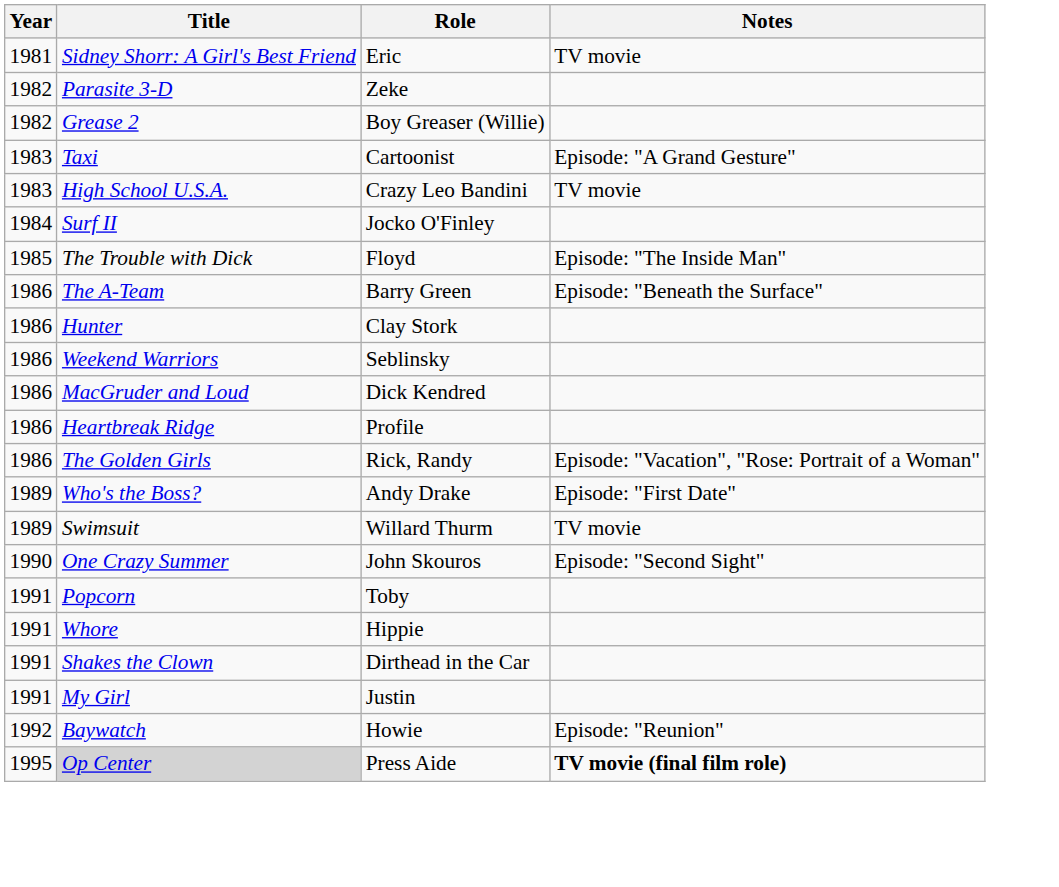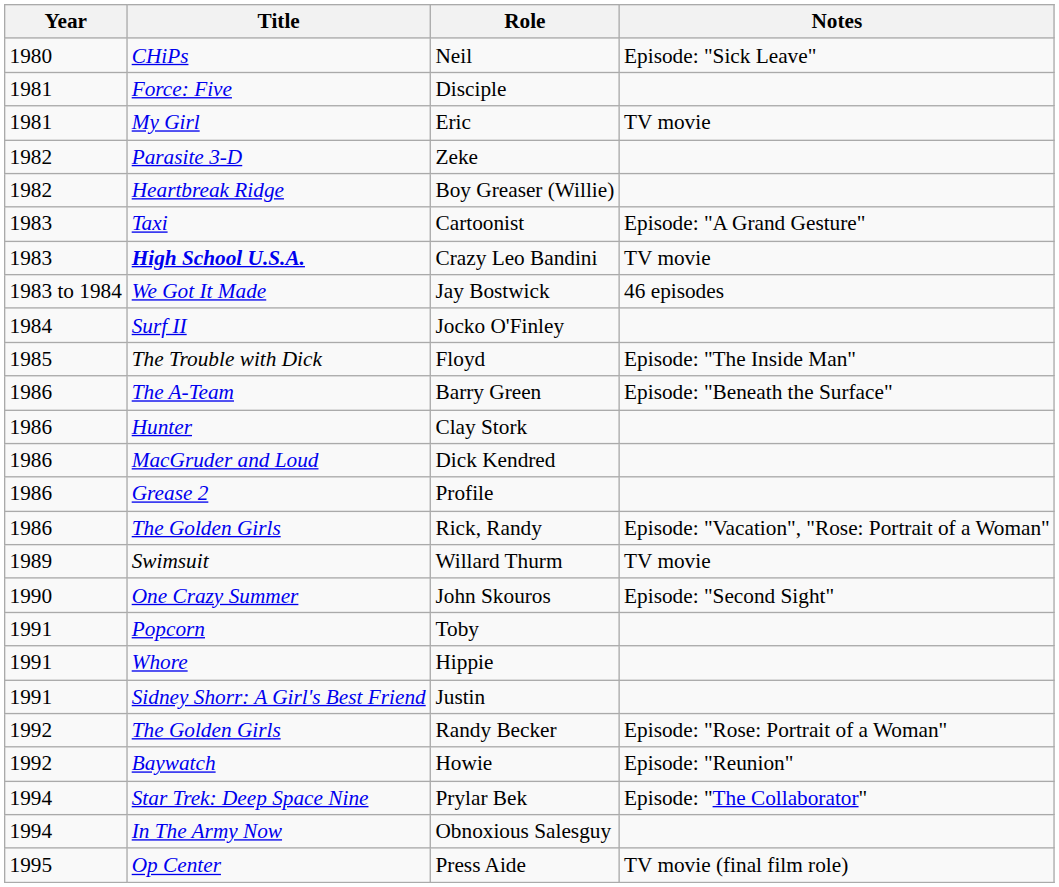+ row: 1980 | CHiPs | Neil | Episode: "Sick Leave"
+ row: 1981 | Force: Five | Disciple
Eric | Title: Sidney Shorr: A Girl's Best Friend -> My Girl
Boy Greaser (Willie) | Title: Grease 2 -> Heartbreak Ridge
Crazy Leo Bandini | Title: normal -> bold
+ row: 1983 to 1984 | We Got It Made | Jay Bostwick | 46 episodes
- row: 1986 | Weekend Warriors | Seblinsky
Profile | Title: Heartbreak Ridge -> Grease 2
- row: 1989 | Who's the Boss? | Andy Drake | Episode: "First Date"
- row: 1991 | Shakes the Clown | Dirthead in the Car
Justin | Title: My Girl -> Sidney Shorr: A Girl's Best Friend
+ row: 1992 | The Golden Girls | Randy Becker | Episode: "Rose: Portrait of a Woman"
+ row: 1994 | Star Trek: Deep Space Nine | Prylar Bek | Episode: "The Collaborator"
+ row: 1994 | In The Army Now | Obnoxious Salesguy
Press Aide | Title: lightgrey background -> no background
Press Aide | Notes: bold -> normal
